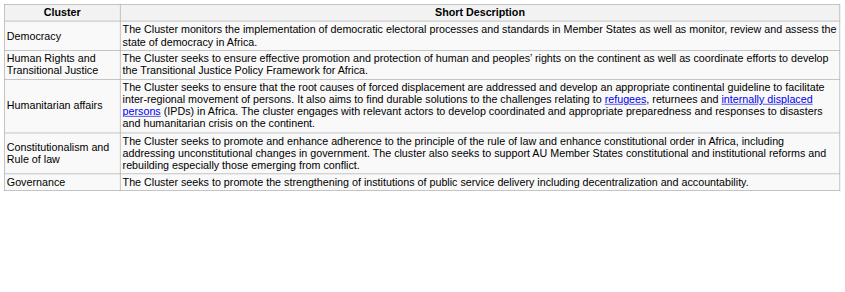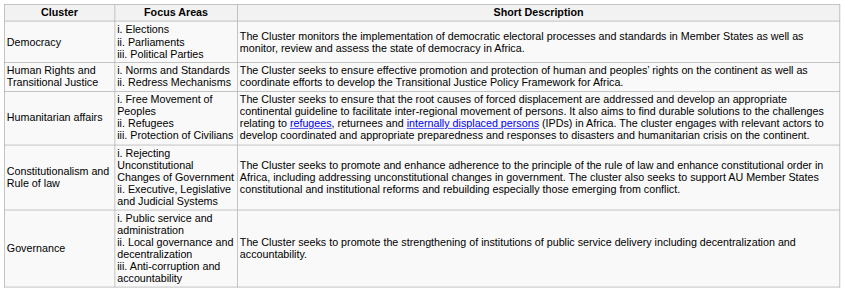+ column: Focus Areas | i. Elections ii. Parliaments iii. Political Parties | i. Norms and Standards ii. Redress Mechanisms | i. Free Movement of Peoples ii. Refugees iii. Protection of Civilians | i. Rejecting Unconstitutional Changes of Government ii. Executive, Legislative and Judicial Systems | i. Public service and administration ii. Local governance and decentralization iii. Anti-corruption and accountability
